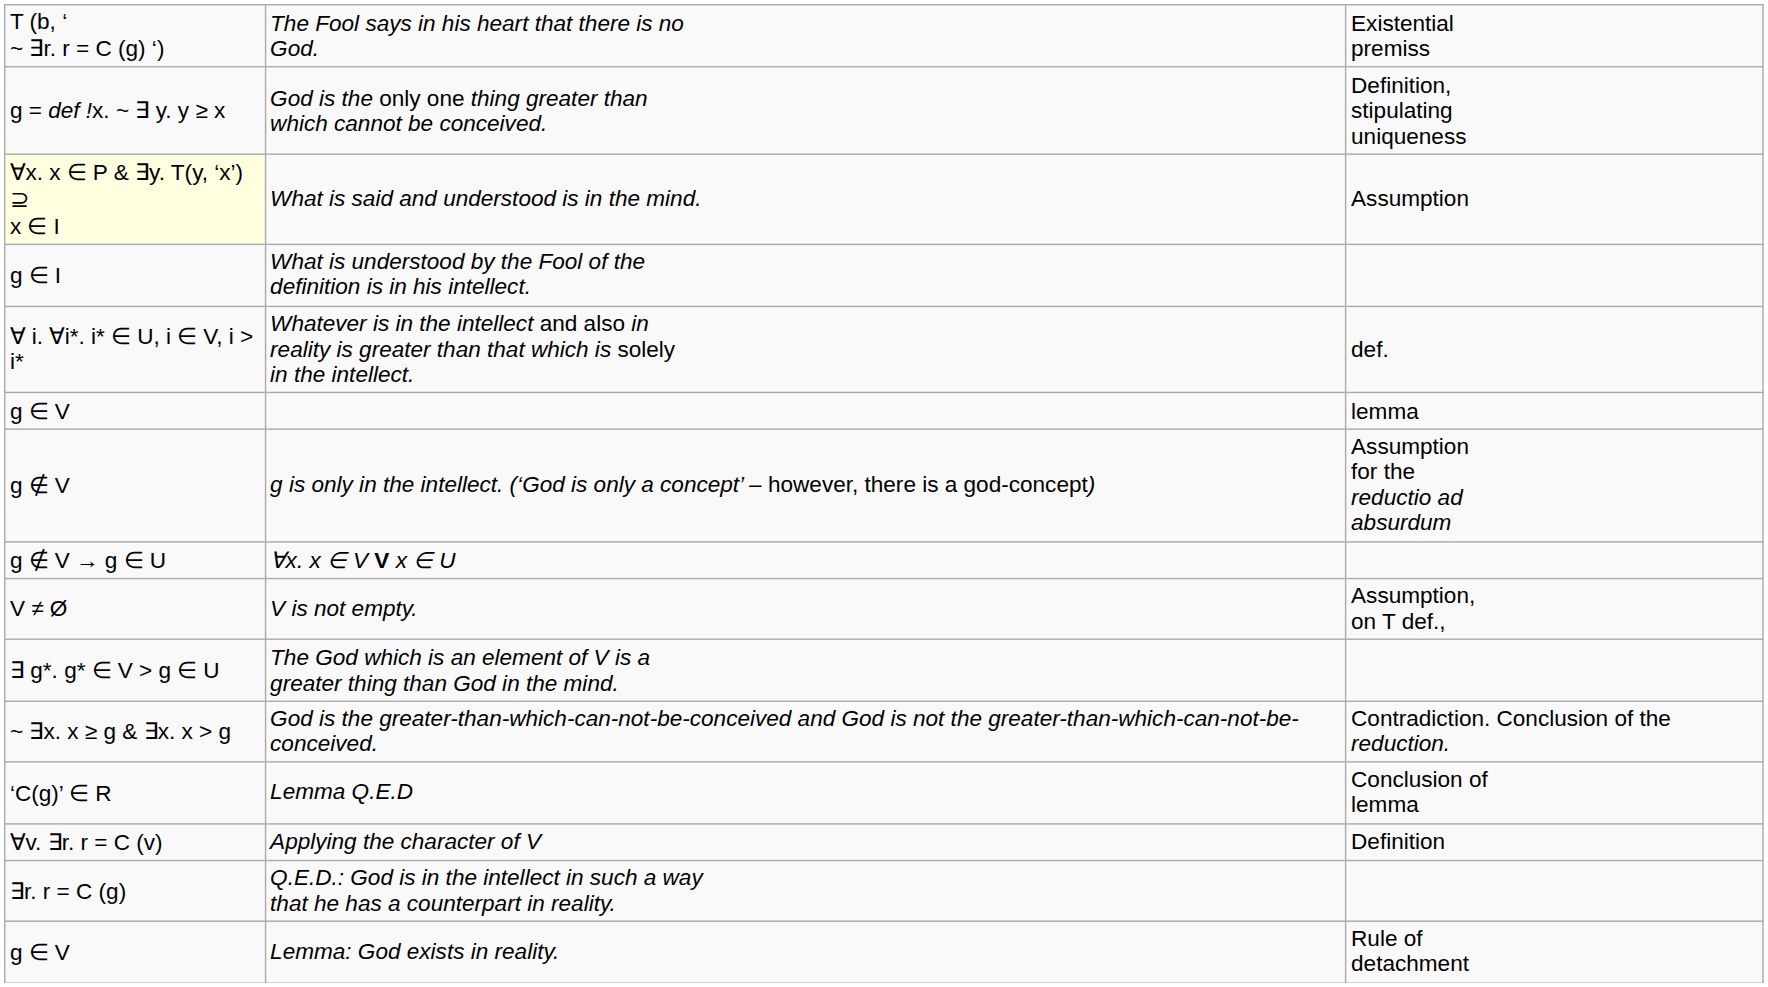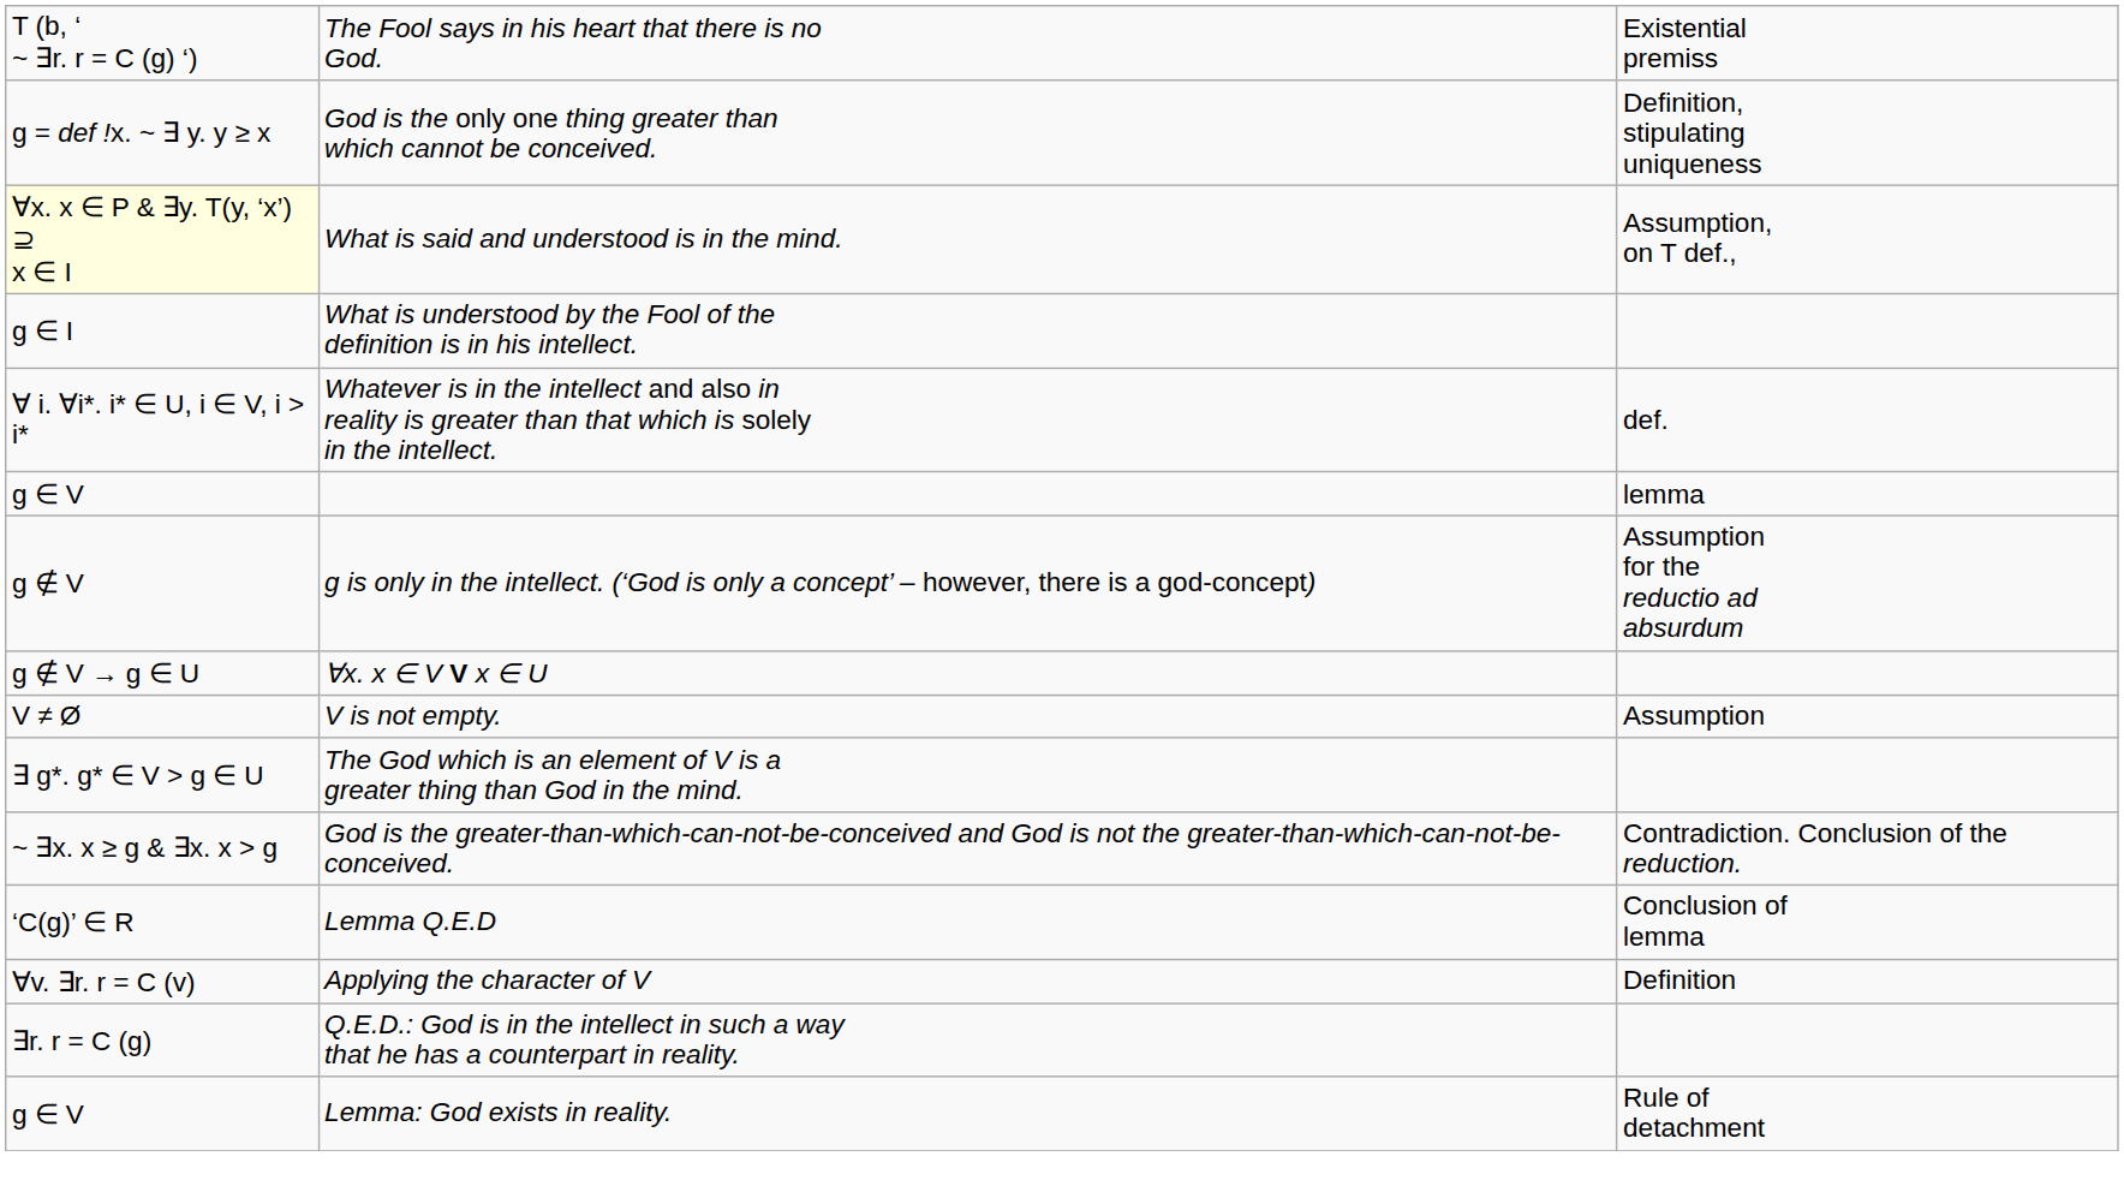What is said and understood is in the mind. | column 3: Assumption -> Assumption, on T def.,
V is not empty. | column 3: Assumption, on T def., -> Assumption
